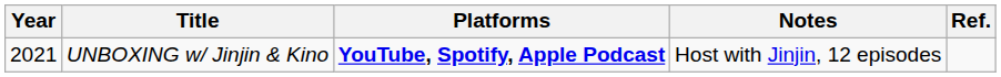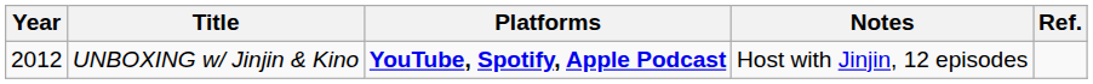UNBOXING w/ Jinjin & Kino | Year: 2021 -> 2012
